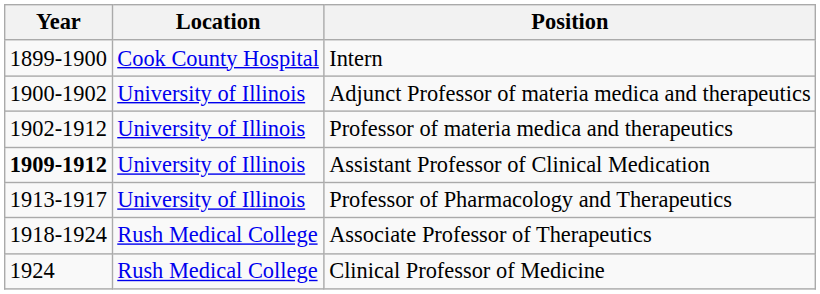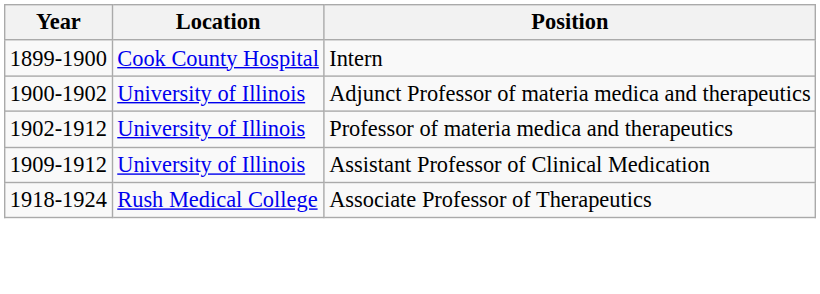Assistant Professor of Clinical Medication | Year: bold -> normal
- row: 1913-1917 | University of Illinois | Professor of Pharmacology and Therapeutics
- row: 1924 | Rush Medical College | Clinical Professor of Medicine
